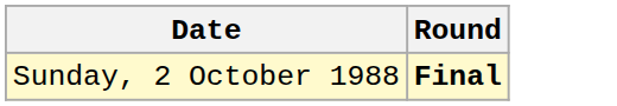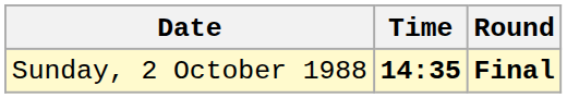+ column: Time | 14:35
